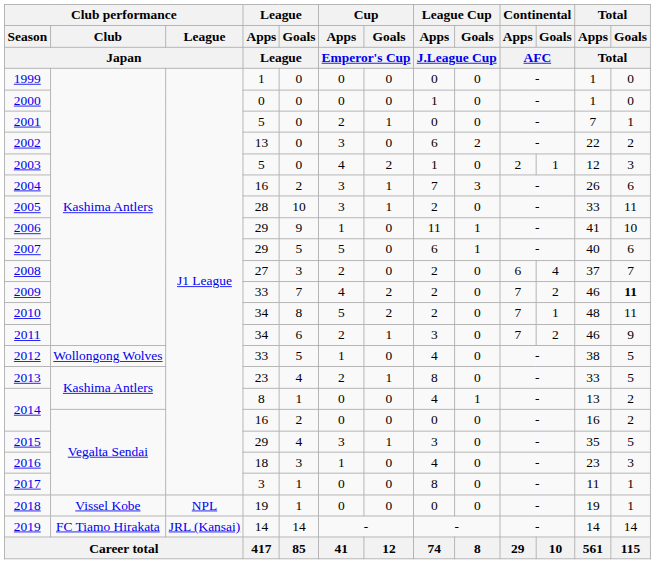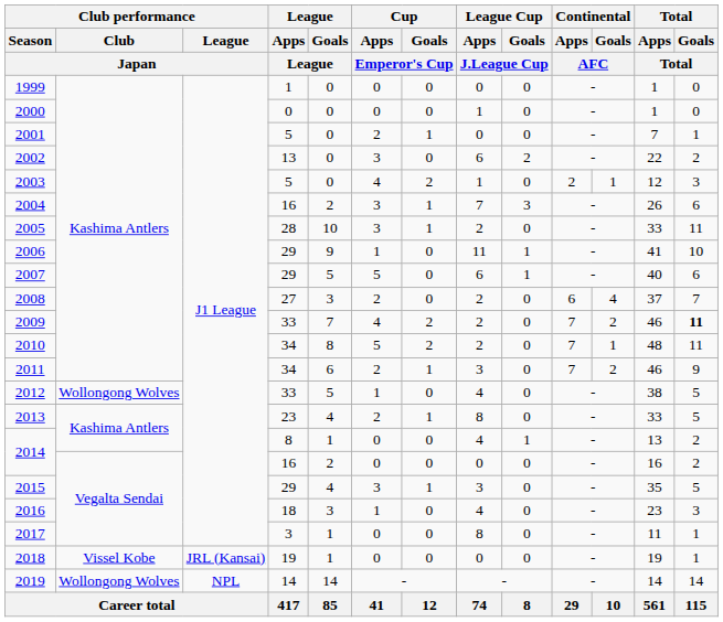2018 | Club performance / League / Japan: NPL -> JRL (Kansai)
2019 | Club performance / Club / Japan: FC Tiamo Hirakata -> Wollongong Wolves
2019 | Club performance / League / Japan: JRL (Kansai) -> NPL
